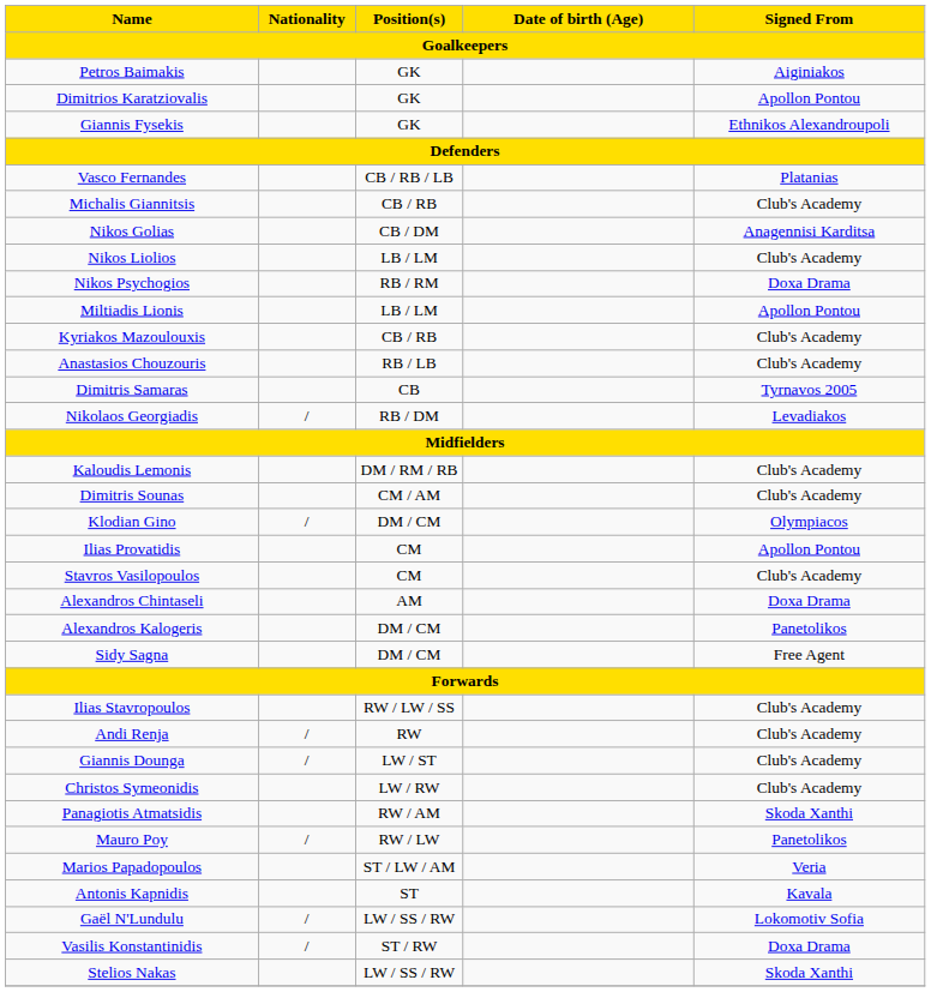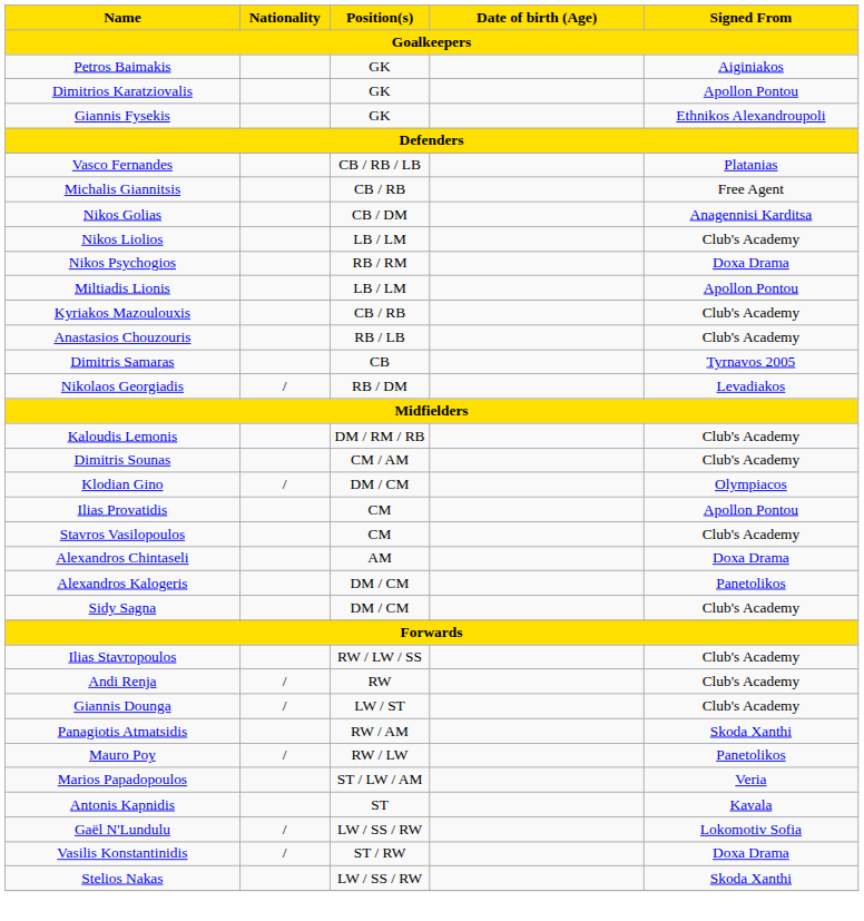Michalis Giannitsis | Signed From: Club's Academy -> Free Agent
Sidy Sagna | Signed From: Free Agent -> Club's Academy
- row: Christos Symeonidis | LW / RW | Club's Academy
